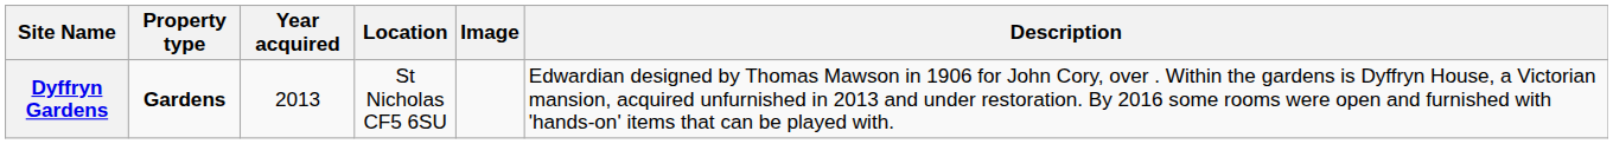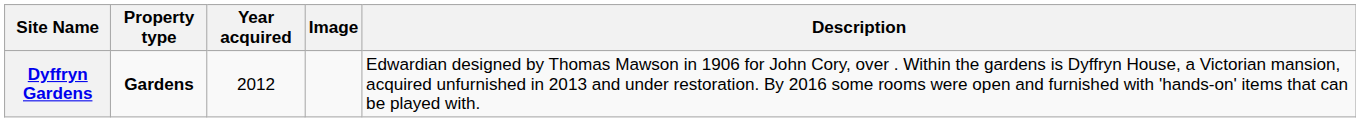- column: Location | St Nicholas CF5 6SU
Dyffryn Gardens | Year acquired: 2013 -> 2012
